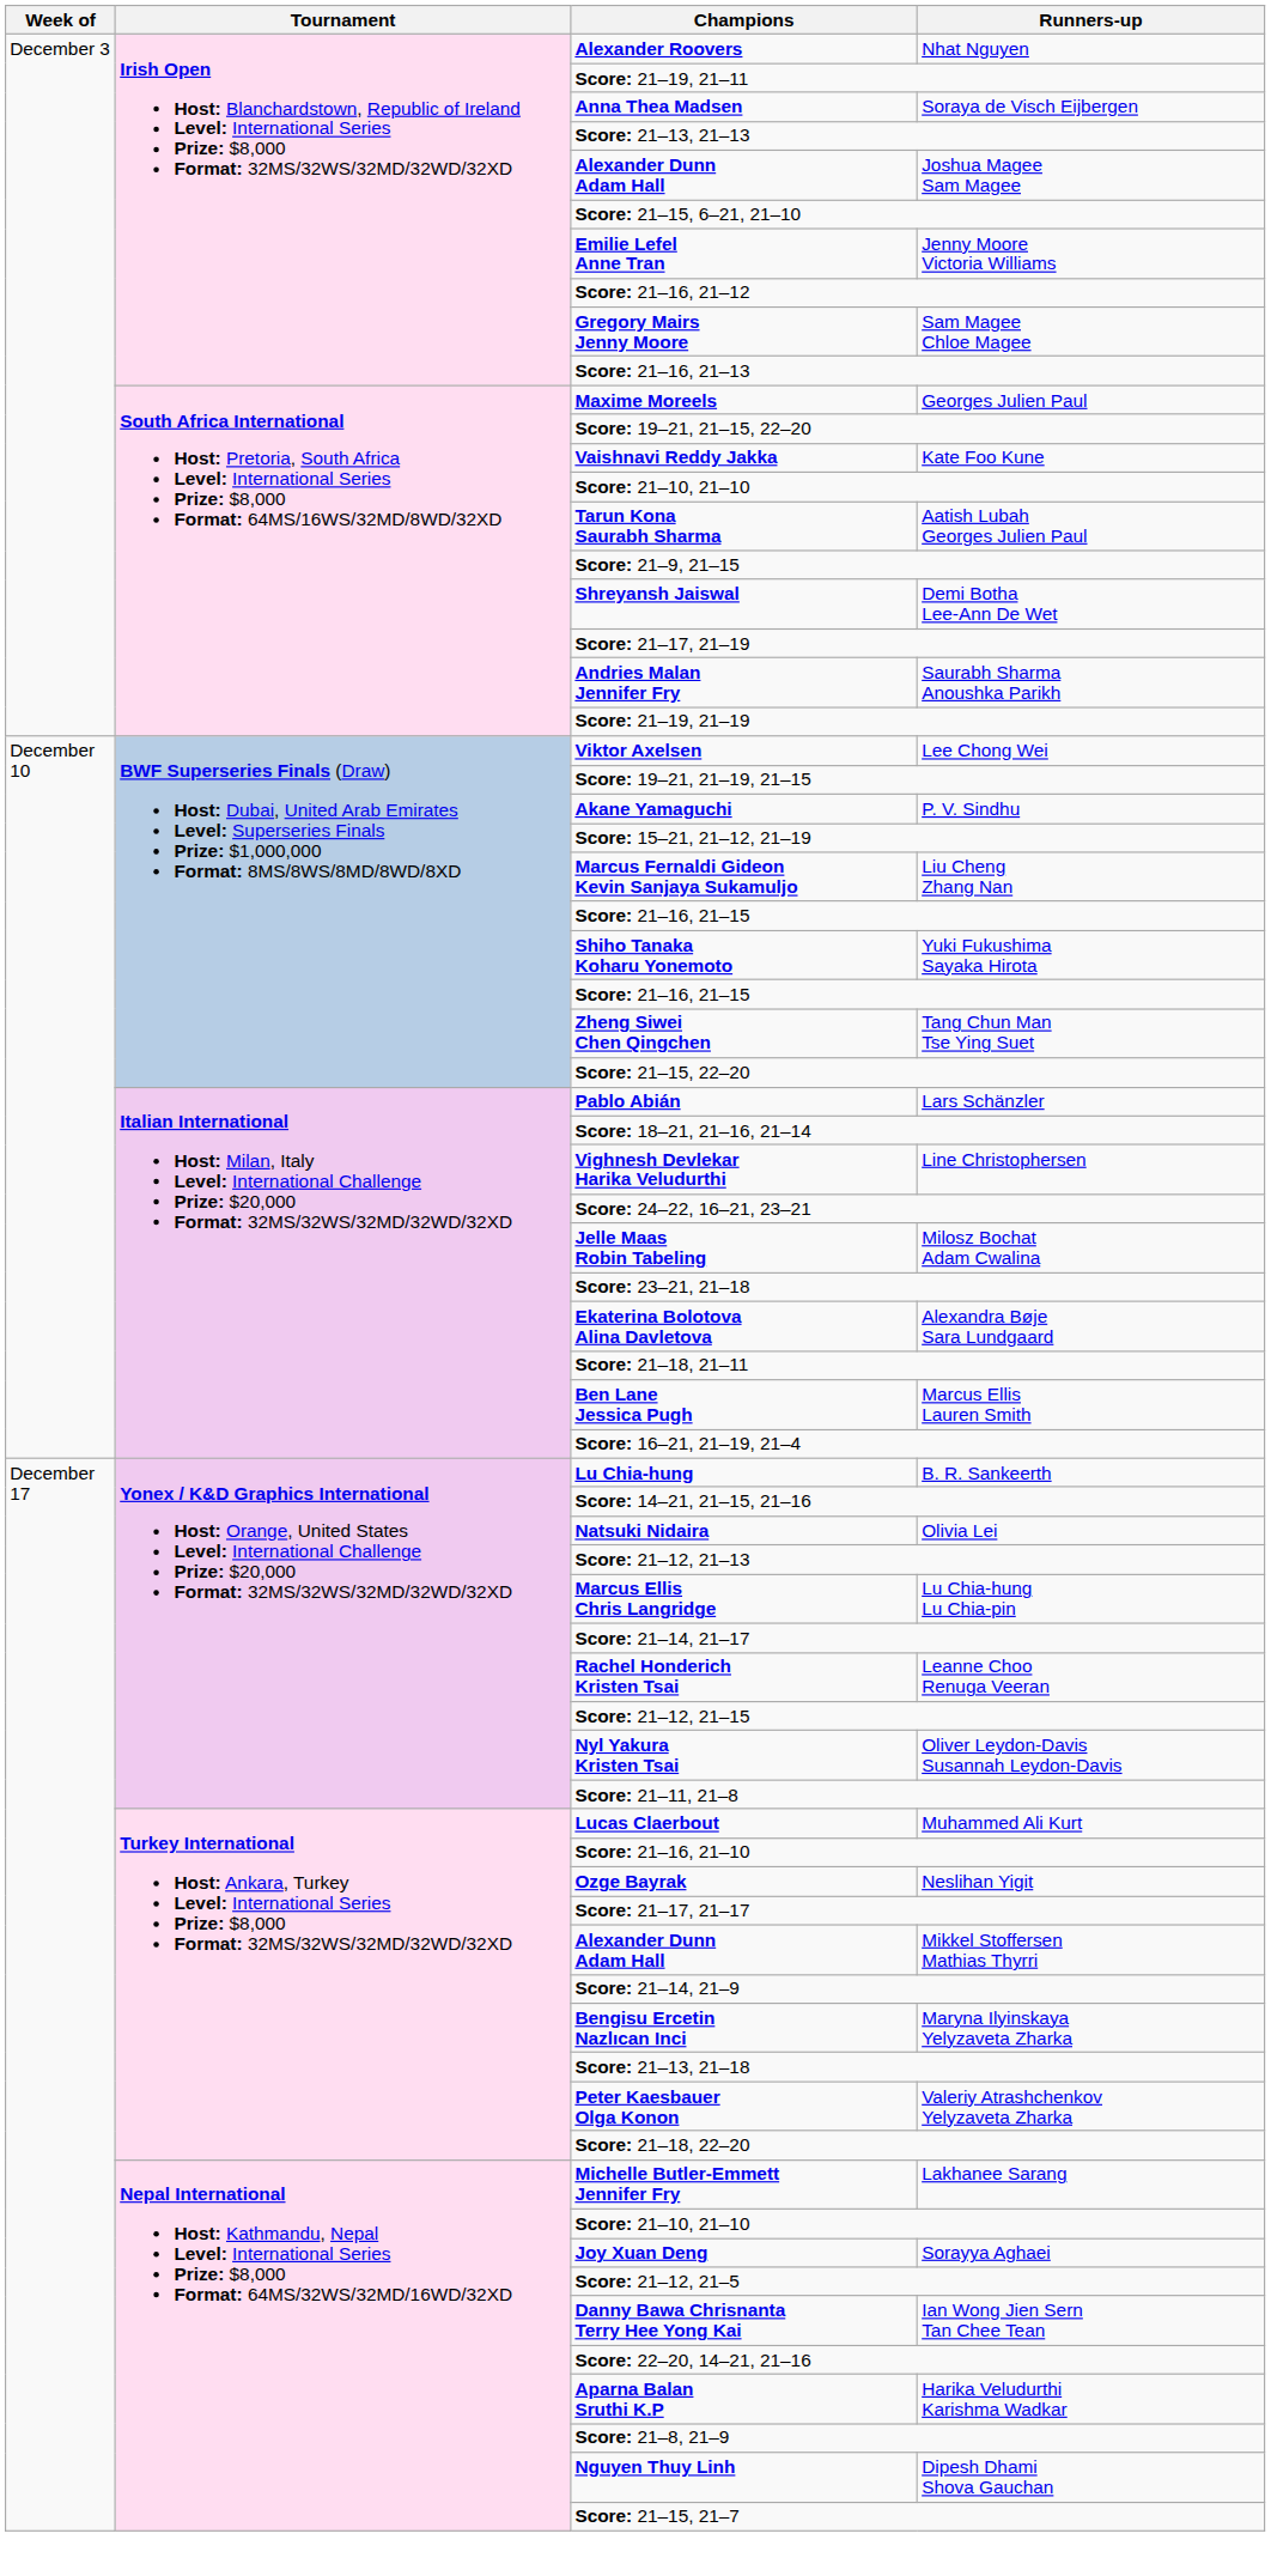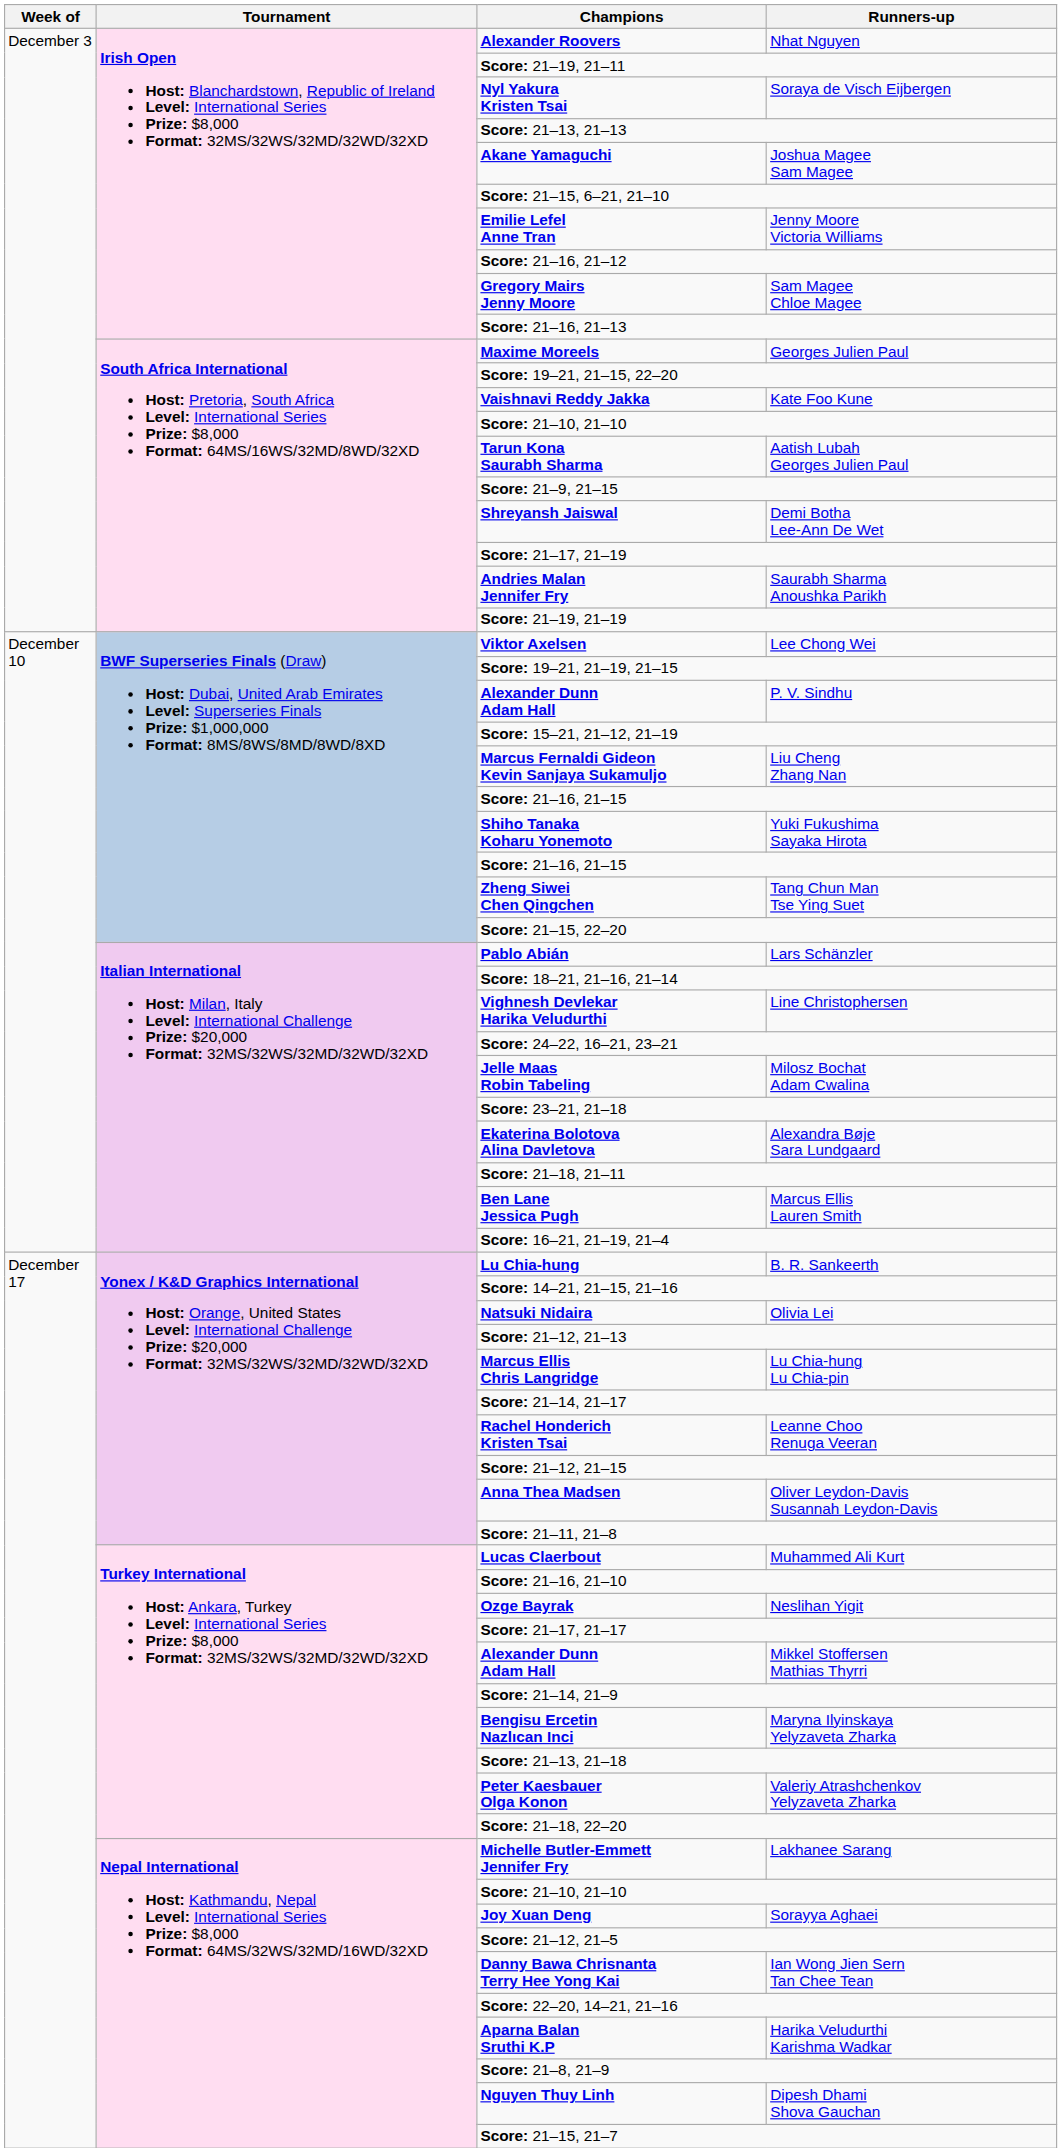Soraya de Visch Eijbergen | Champions: Anna Thea Madsen -> Nyl Yakura Kristen Tsai
Joshua Magee Sam Magee | Champions: Alexander Dunn Adam Hall -> Akane Yamaguchi
P. V. Sindhu | Champions: Akane Yamaguchi -> Alexander Dunn Adam Hall
Oliver Leydon-Davis Susannah Leydon-Davis | Champions: Nyl Yakura Kristen Tsai -> Anna Thea Madsen
